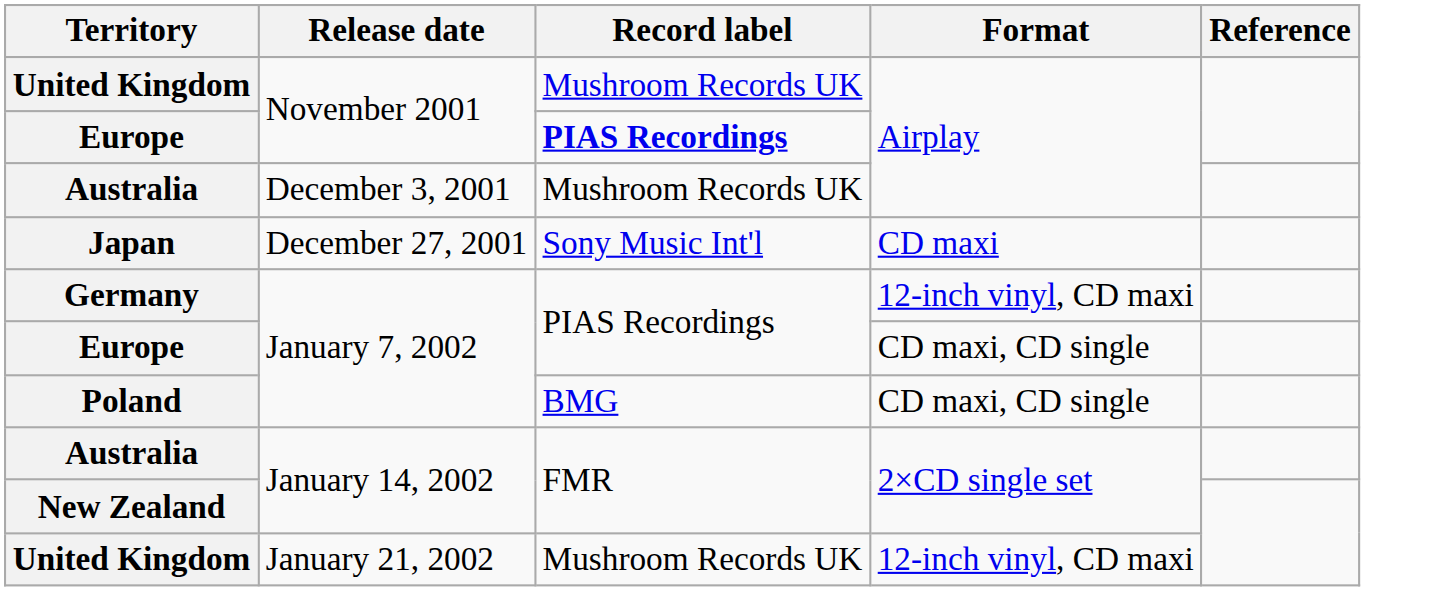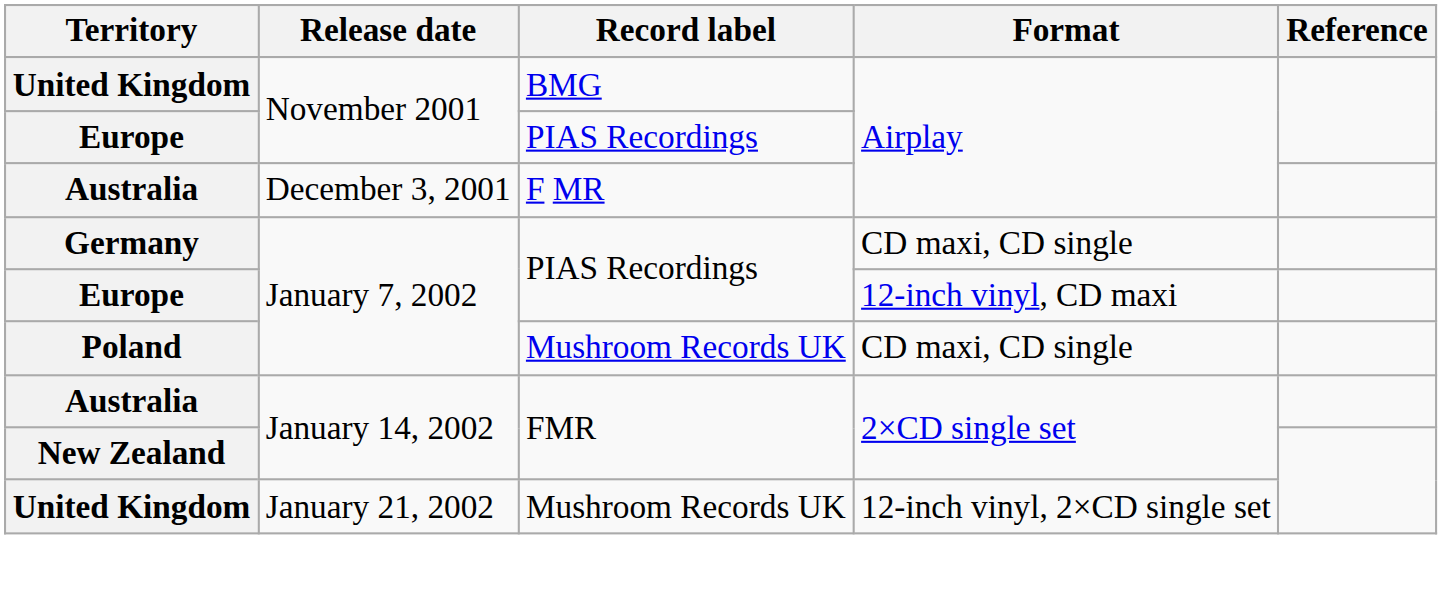United Kingdom / November 2001 | Record label: Mushroom Records UK -> BMG
Europe / November 2001 | Record label: bold -> normal
Australia / December 3, 2001 | Record label: Mushroom Records UK -> F MR
- row: Japan | December 27, 2001 | Sony Music Int'l | CD maxi
Germany | Format: 12-inch vinyl, CD maxi -> CD maxi, CD single
Europe / January 7, 2002 | Format: CD maxi, CD single -> 12-inch vinyl, CD maxi
Poland | Record label: BMG -> Mushroom Records UK
United Kingdom / January 21, 2002 | Format: 12-inch vinyl, CD maxi -> 12-inch vinyl, 2×CD single set
